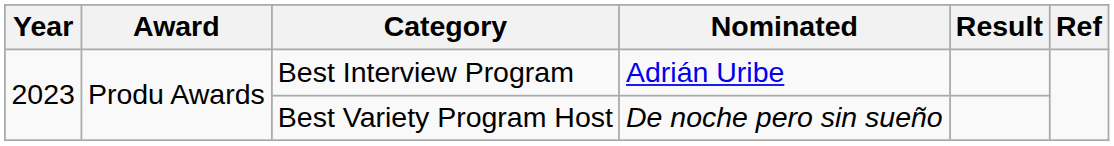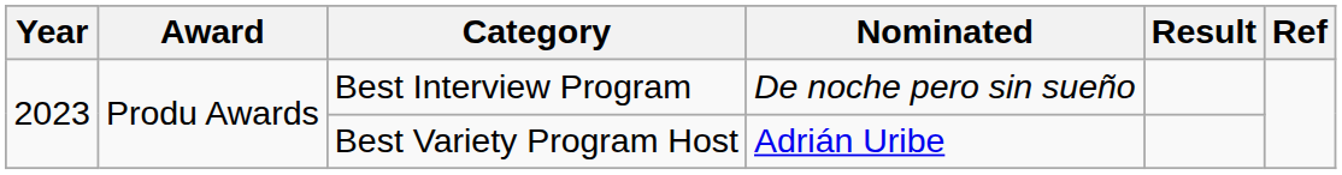Best Interview Program | Nominated: Adrián Uribe -> De noche pero sin sueño
Best Variety Program Host | Nominated: De noche pero sin sueño -> Adrián Uribe
